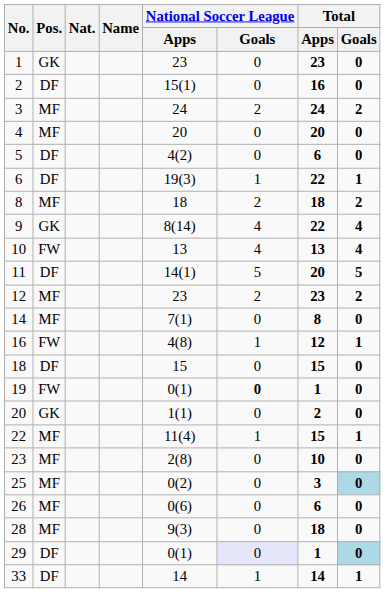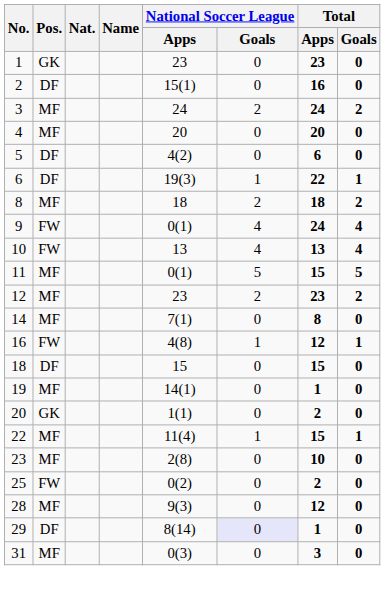9 | Pos.: GK -> FW
9 | National Soccer League / Apps: 8(14) -> 0(1)
9 | Total / Apps: 22 -> 24
11 | Pos.: DF -> MF
11 | National Soccer League / Apps: 14(1) -> 0(1)
11 | Total / Apps: 20 -> 15
19 | Pos.: FW -> MF
19 | National Soccer League / Apps: 0(1) -> 14(1)
19 | National Soccer League / Goals: bold -> normal
25 | Pos.: MF -> FW
25 | Total / Apps: 3 -> 2
25 | Total / Goals: lightblue background -> no background
- row: 26 | MF | 0(6) | 0 | 6 | 0
28 | Total / Apps: 18 -> 12
29 | National Soccer League / Apps: 0(1) -> 8(14)
29 | Total / Goals: lightblue background -> no background
+ row: 31 | MF | 0(3) | 0 | 3 | 0
- row: 33 | DF | 14 | 1 | 14 | 1
